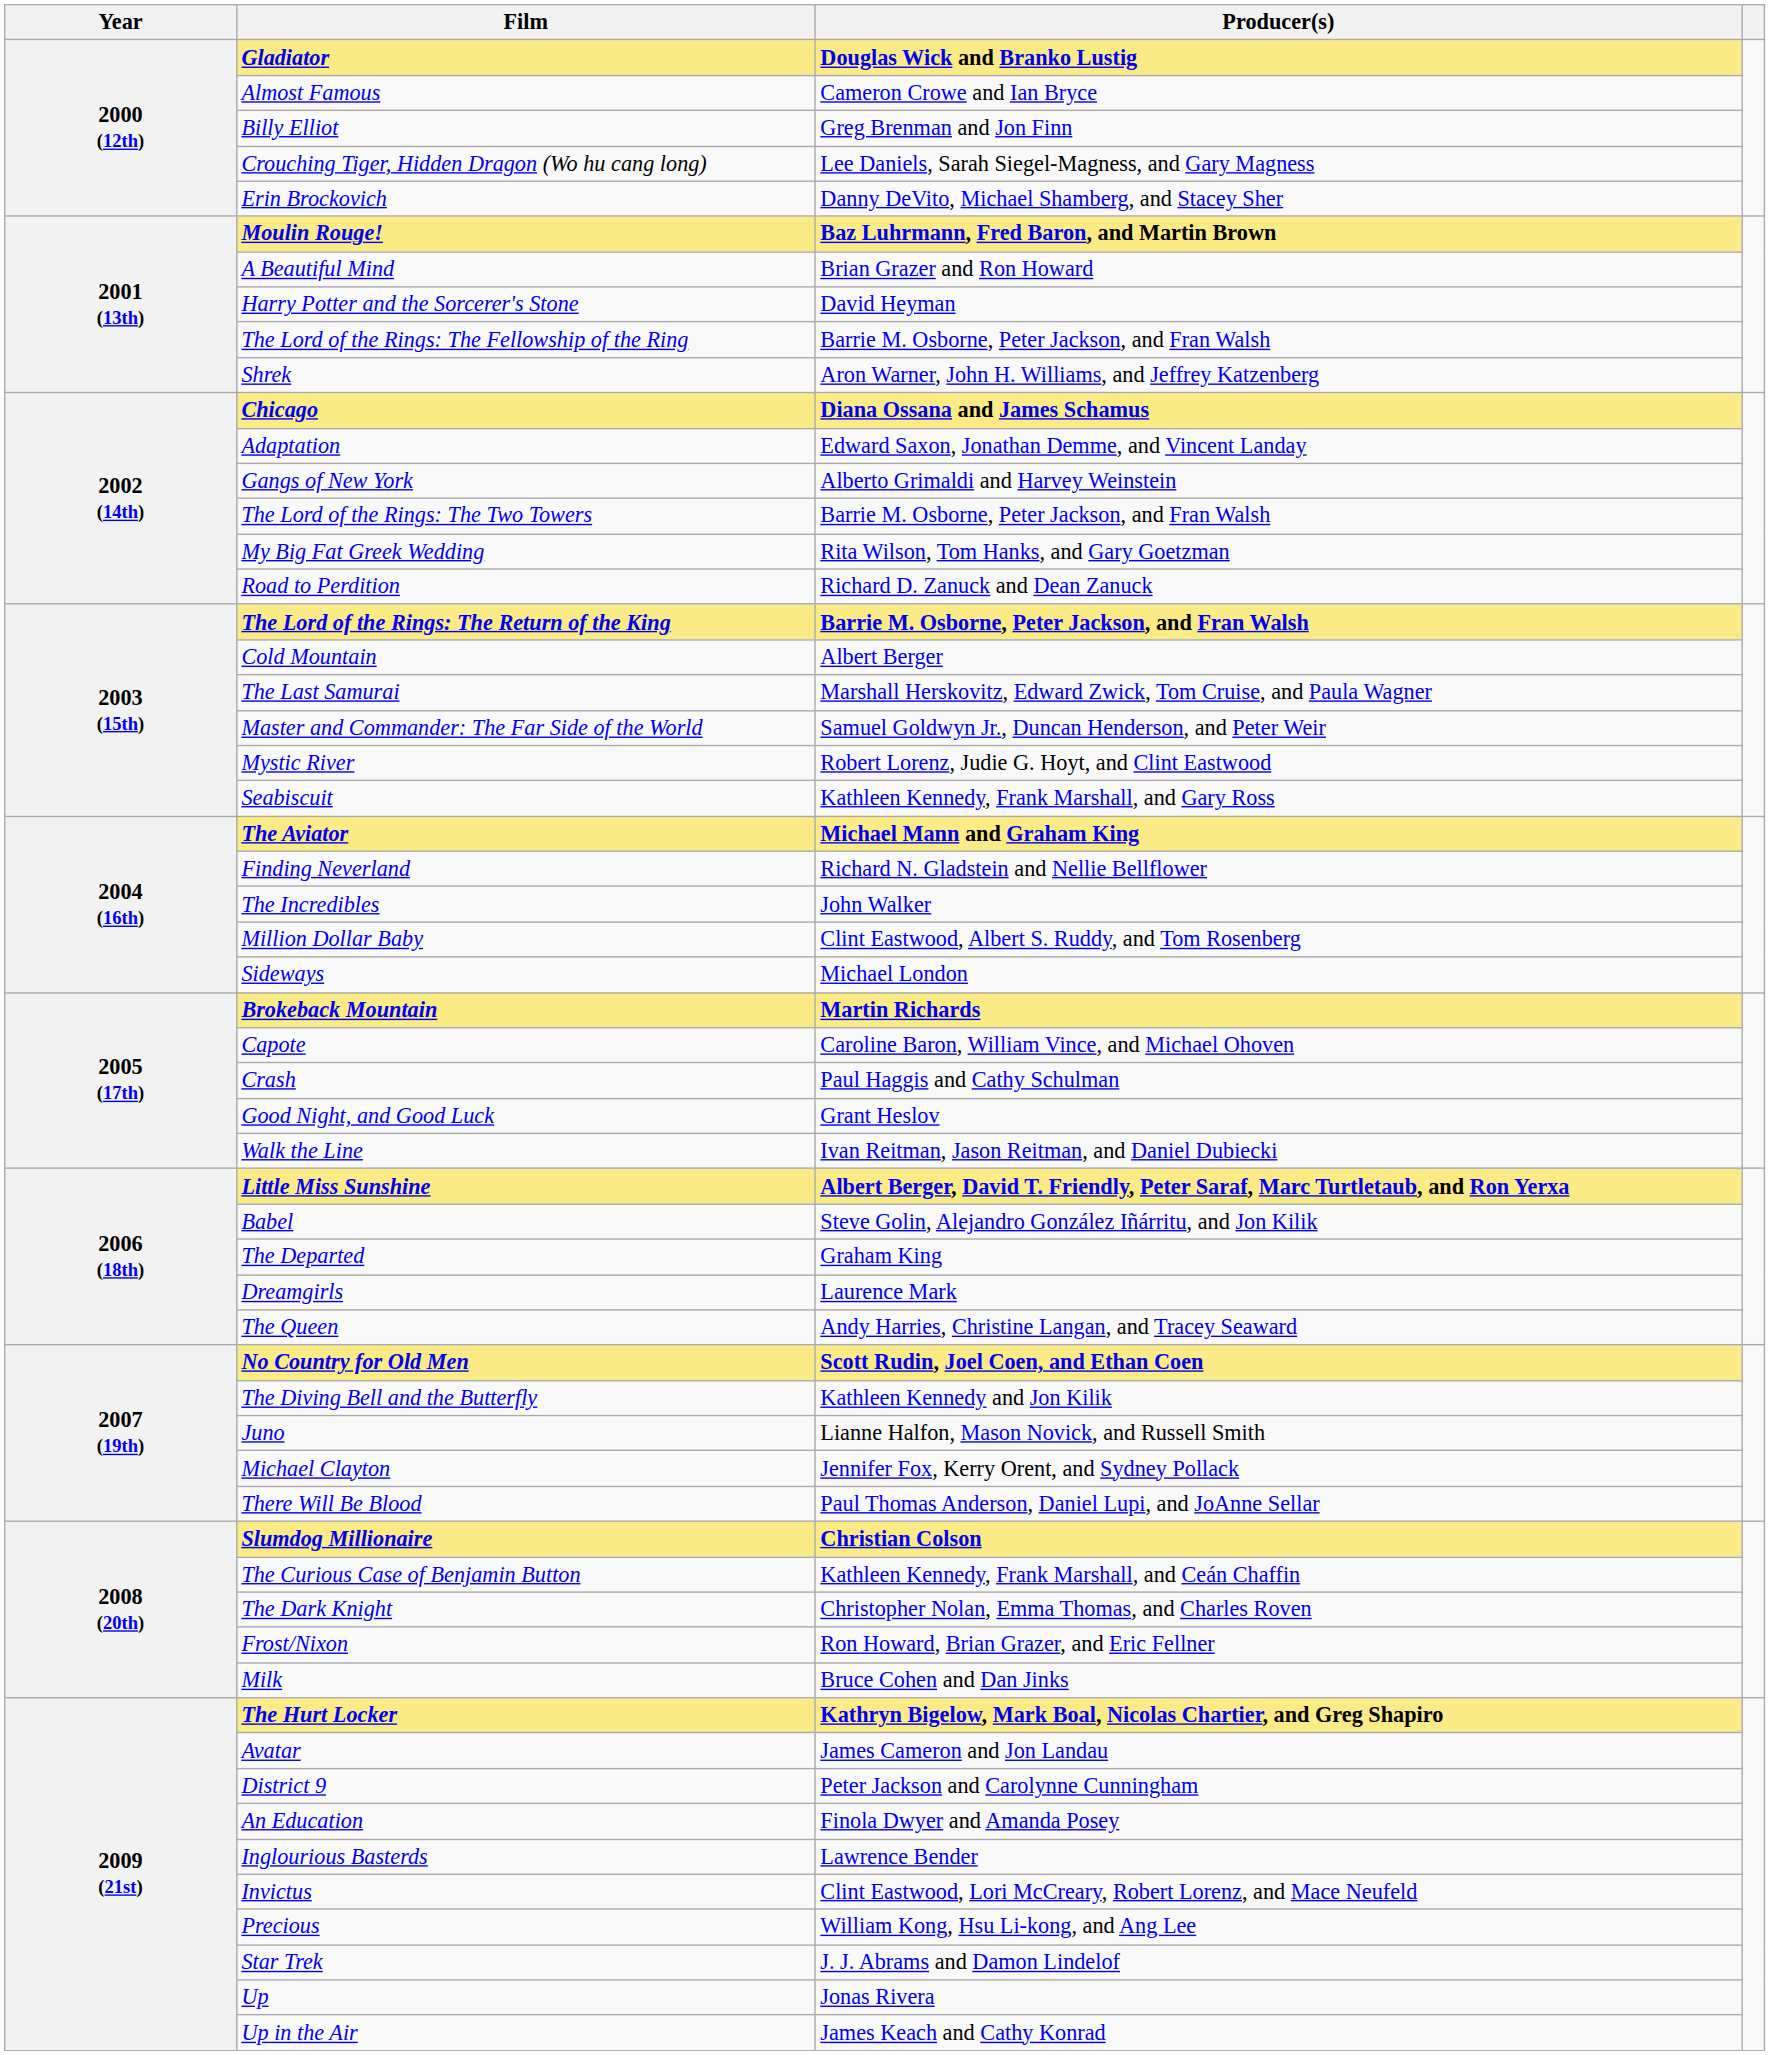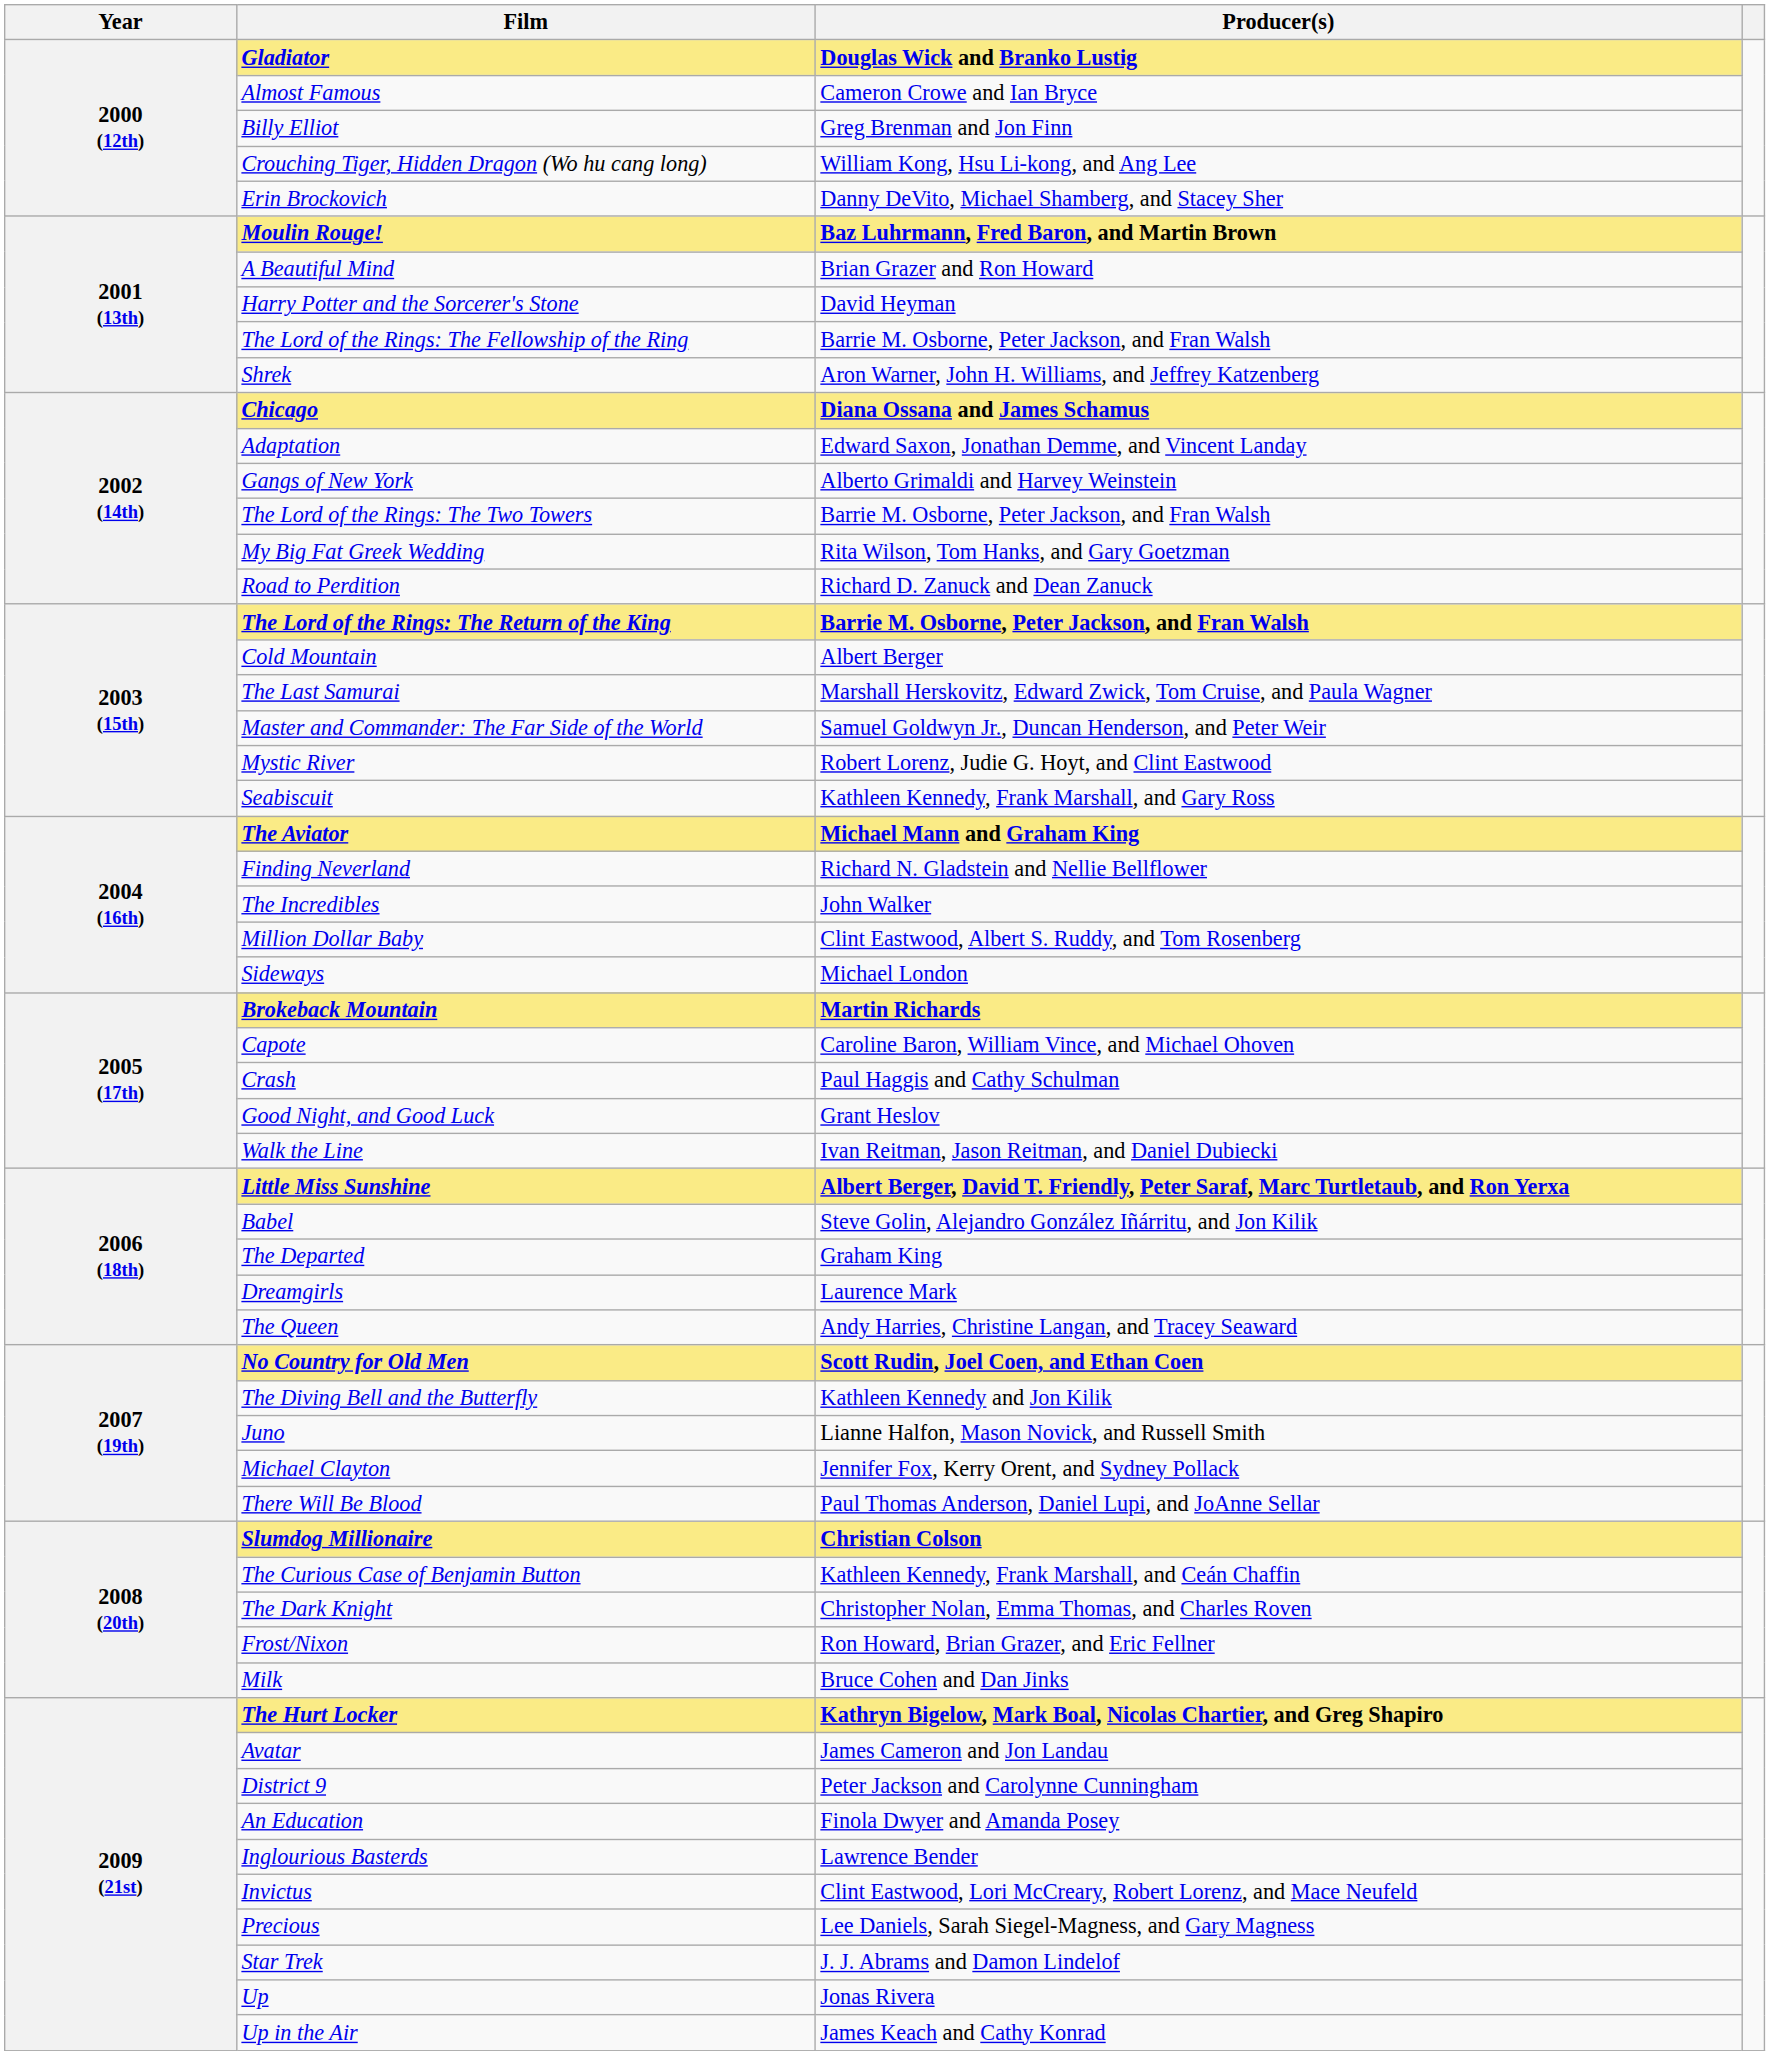Crouching Tiger, Hidden Dragon (Wo hu cang long) | Producer(s): Lee Daniels, Sarah Siegel-Magness, and Gary Magness -> William Kong, Hsu Li-kong, and Ang Lee
Precious | Producer(s): William Kong, Hsu Li-kong, and Ang Lee -> Lee Daniels, Sarah Siegel-Magness, and Gary Magness
